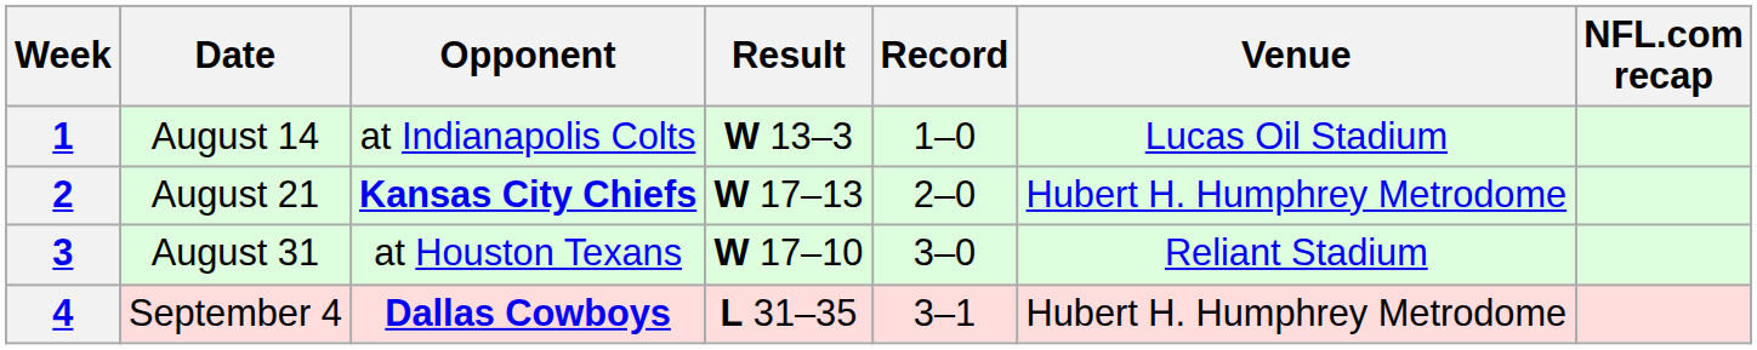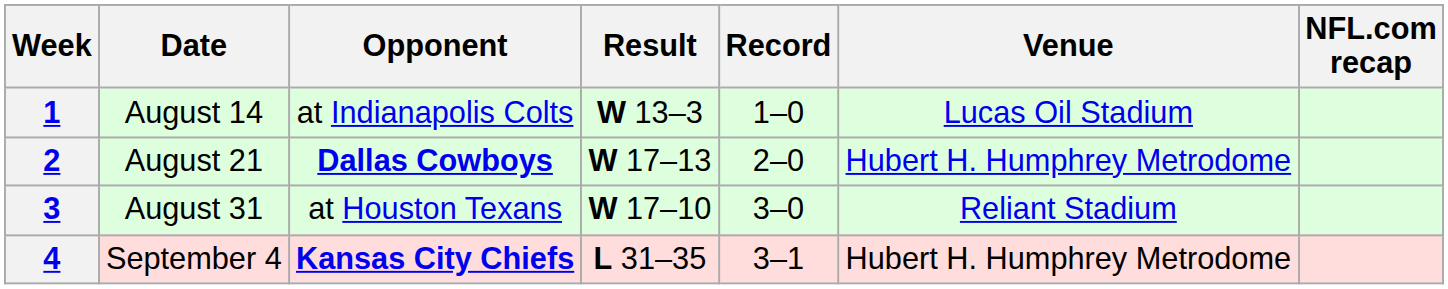2 | Opponent: Kansas City Chiefs -> Dallas Cowboys
4 | Opponent: Dallas Cowboys -> Kansas City Chiefs
